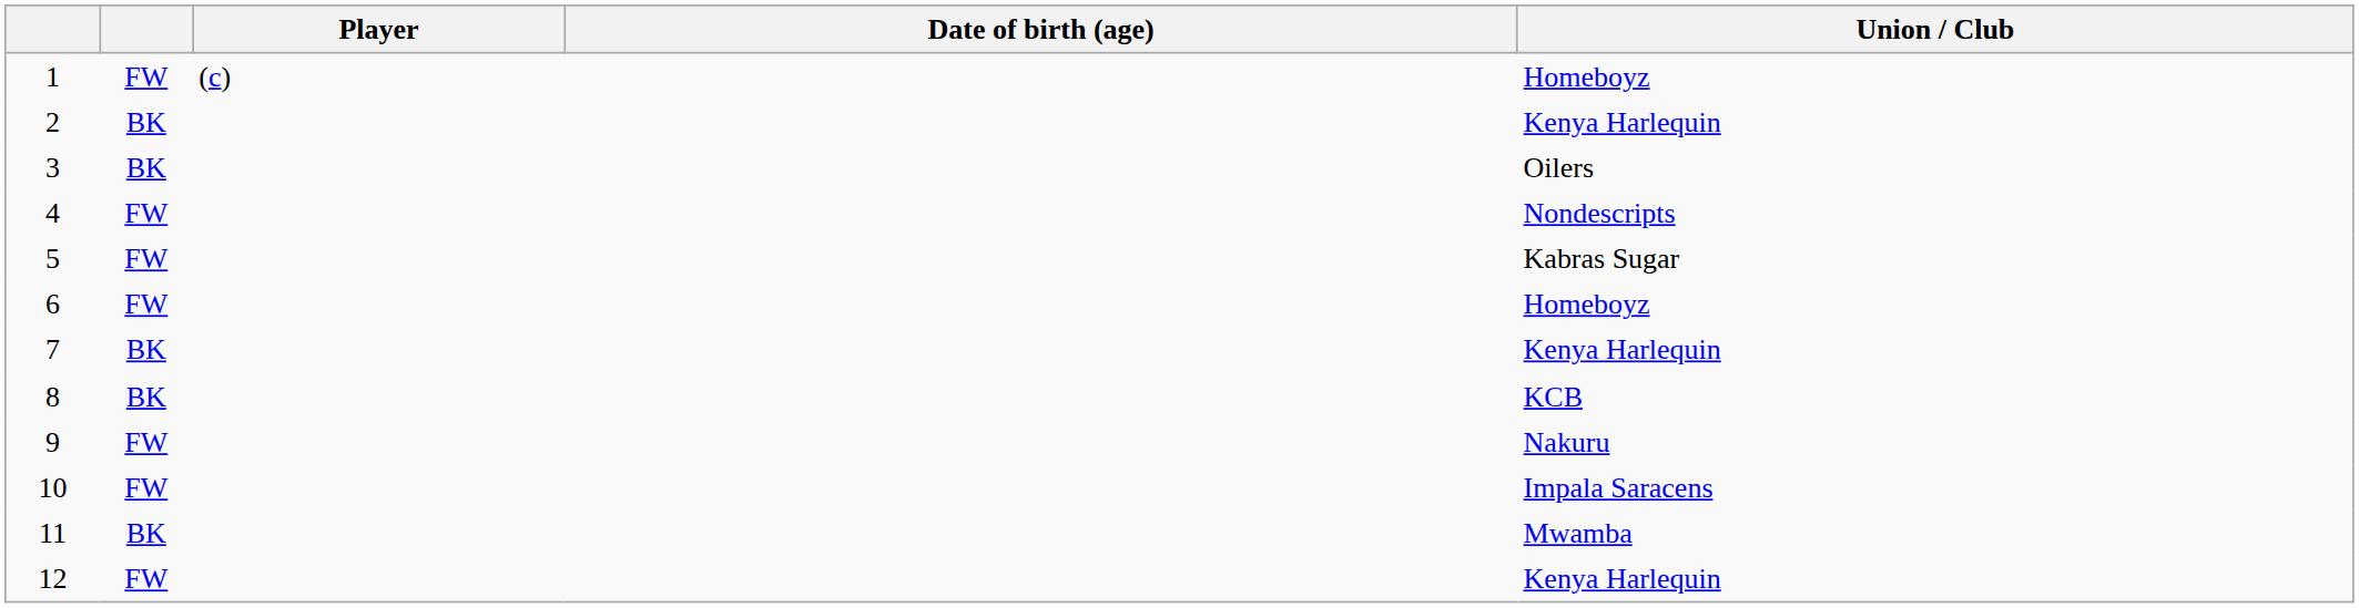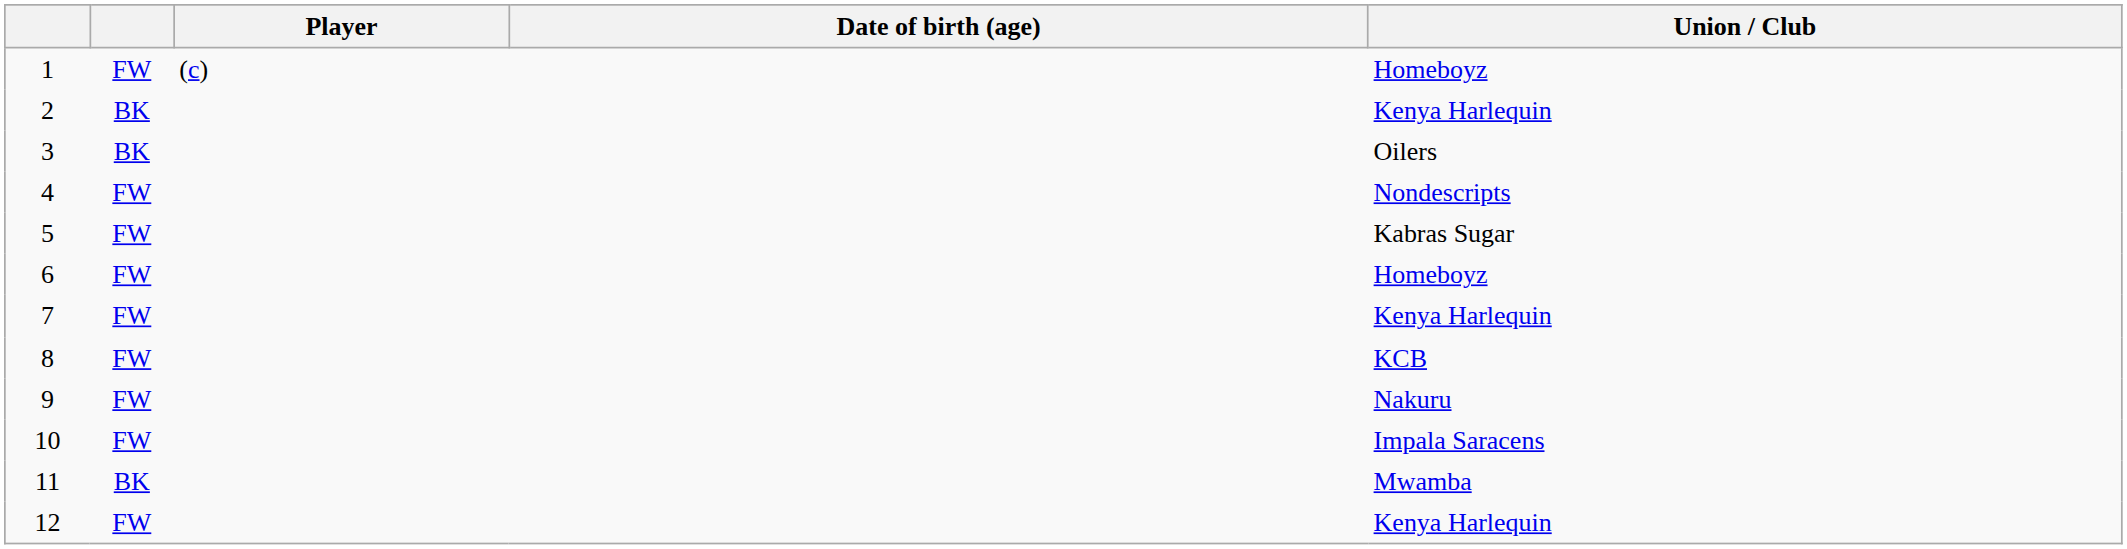7 | column 2: BK -> FW
8 | column 2: BK -> FW
